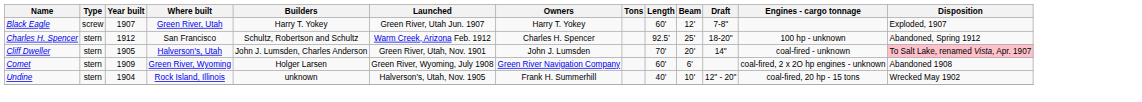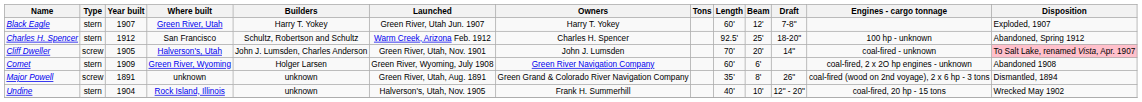Black Eagle | Type: screw -> stern
Cliff Dweller | Type: stern -> screw
+ row: Major Powell | screw | 1891 | unknown | unknown | Green River, Utah, Aug. 1891 | Green Grand & Colorado River Navigation Company | 35' | 8' | 26" | coal-fired (wood on 2nd voyage), 2 x 6 hp - 3 tons | Dismantled, 1894
